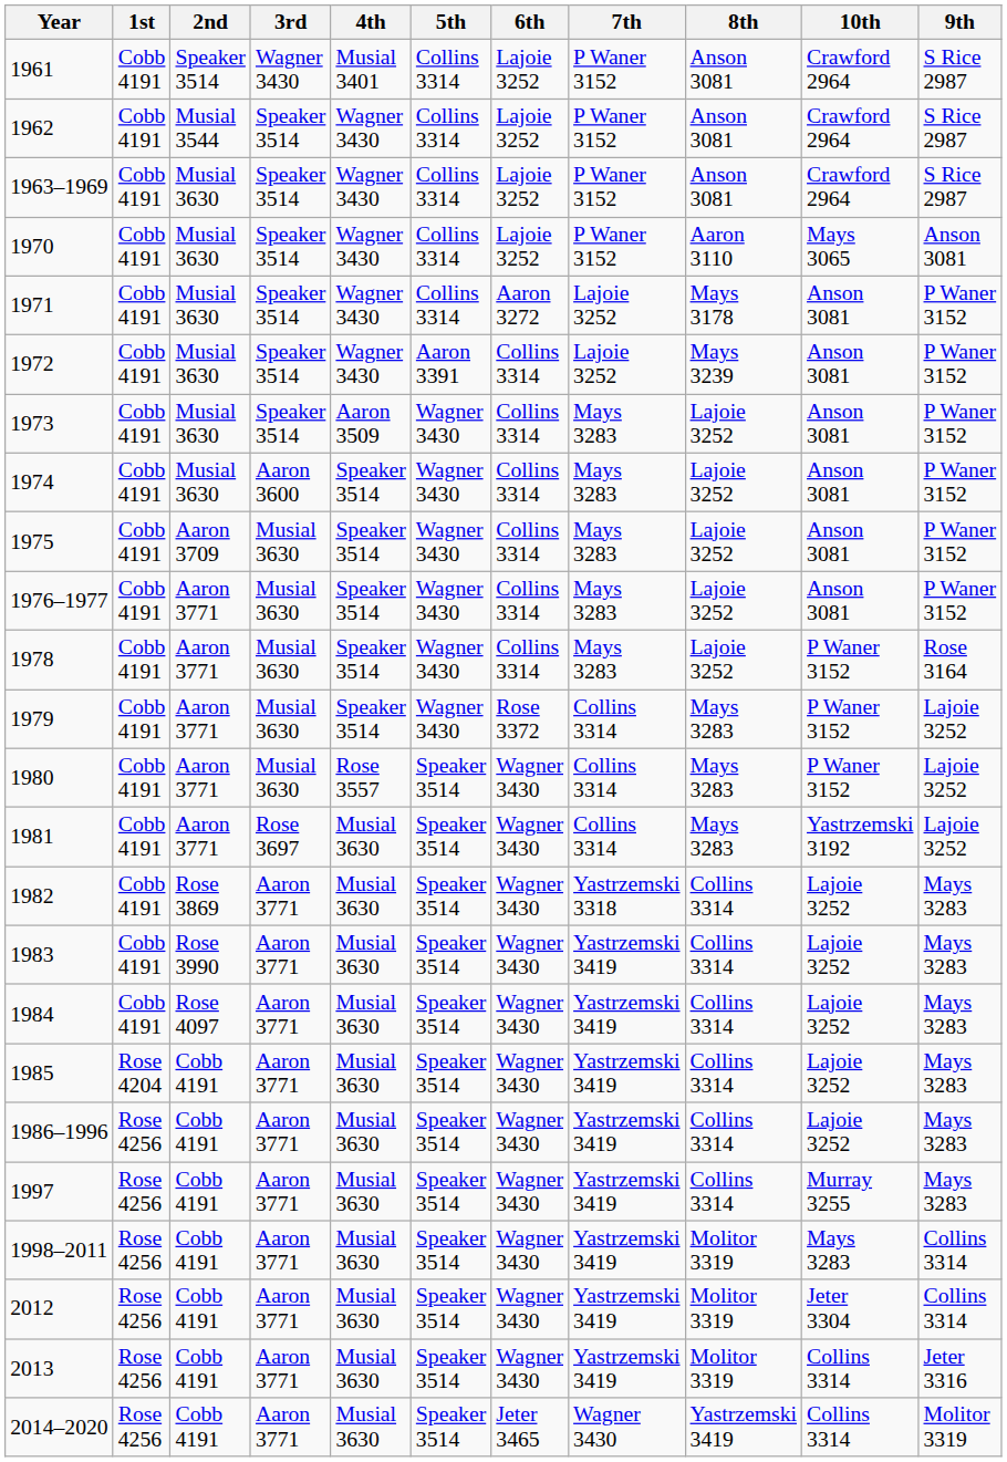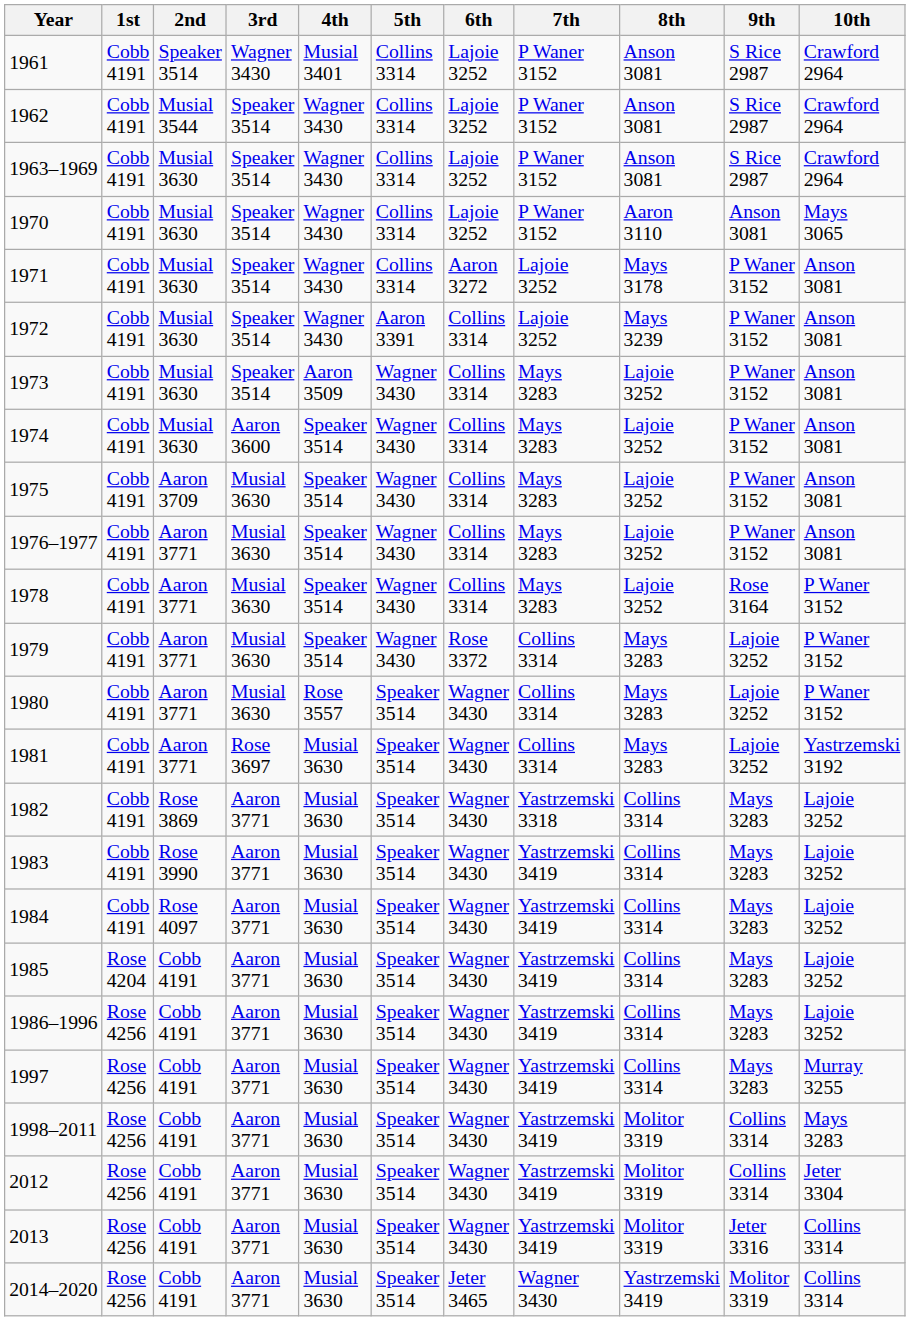columns swapped: 9th <-> 10th
